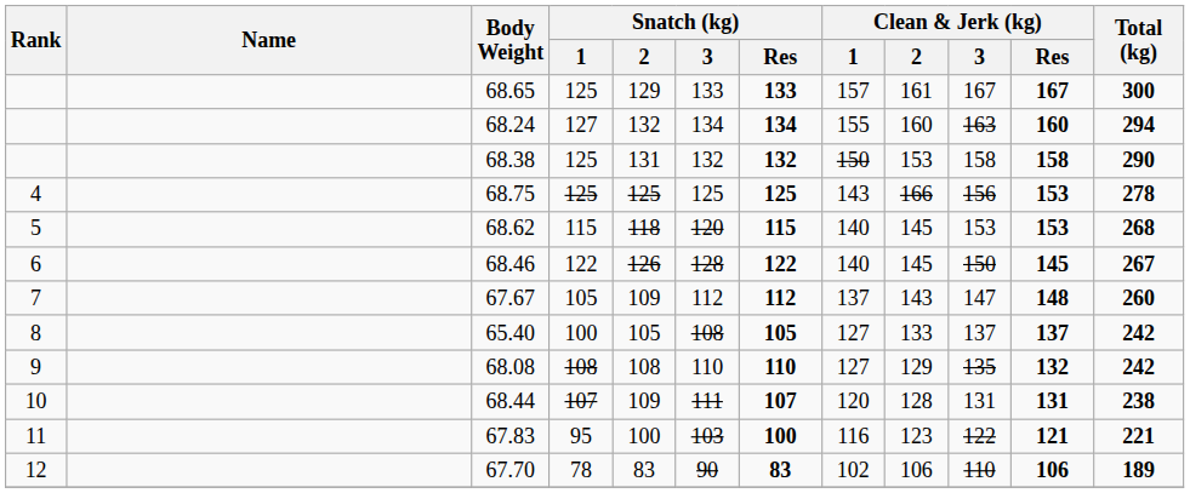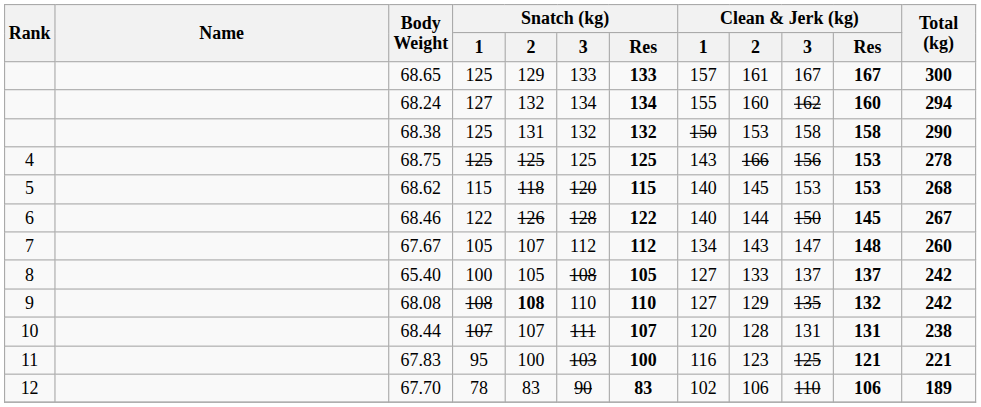68.24 | Clean & Jerk (kg) / 3: 163 -> 162
68.46 | Clean & Jerk (kg) / 2: 145 -> 144
67.67 | Snatch (kg) / 2: 109 -> 107
67.67 | Clean & Jerk (kg) / 1: 137 -> 134
68.08 | Snatch (kg) / 2: normal -> bold
68.44 | Snatch (kg) / 2: 109 -> 107
67.83 | Clean & Jerk (kg) / 3: 122 -> 125
